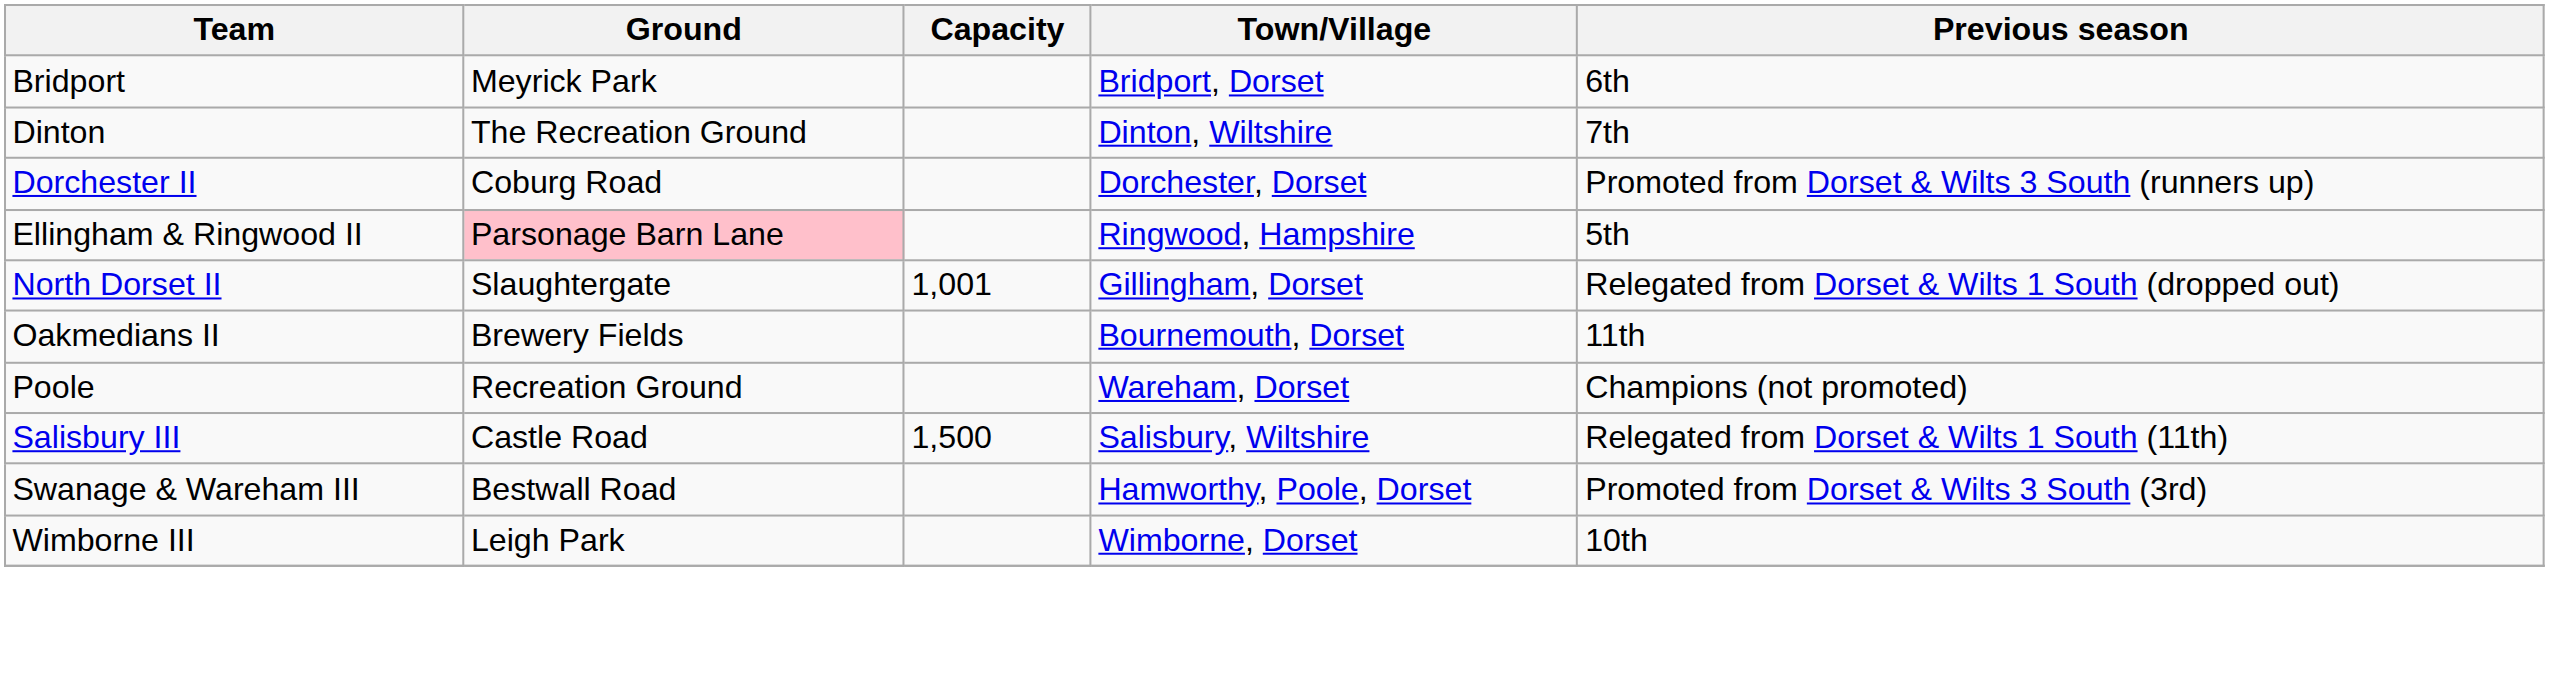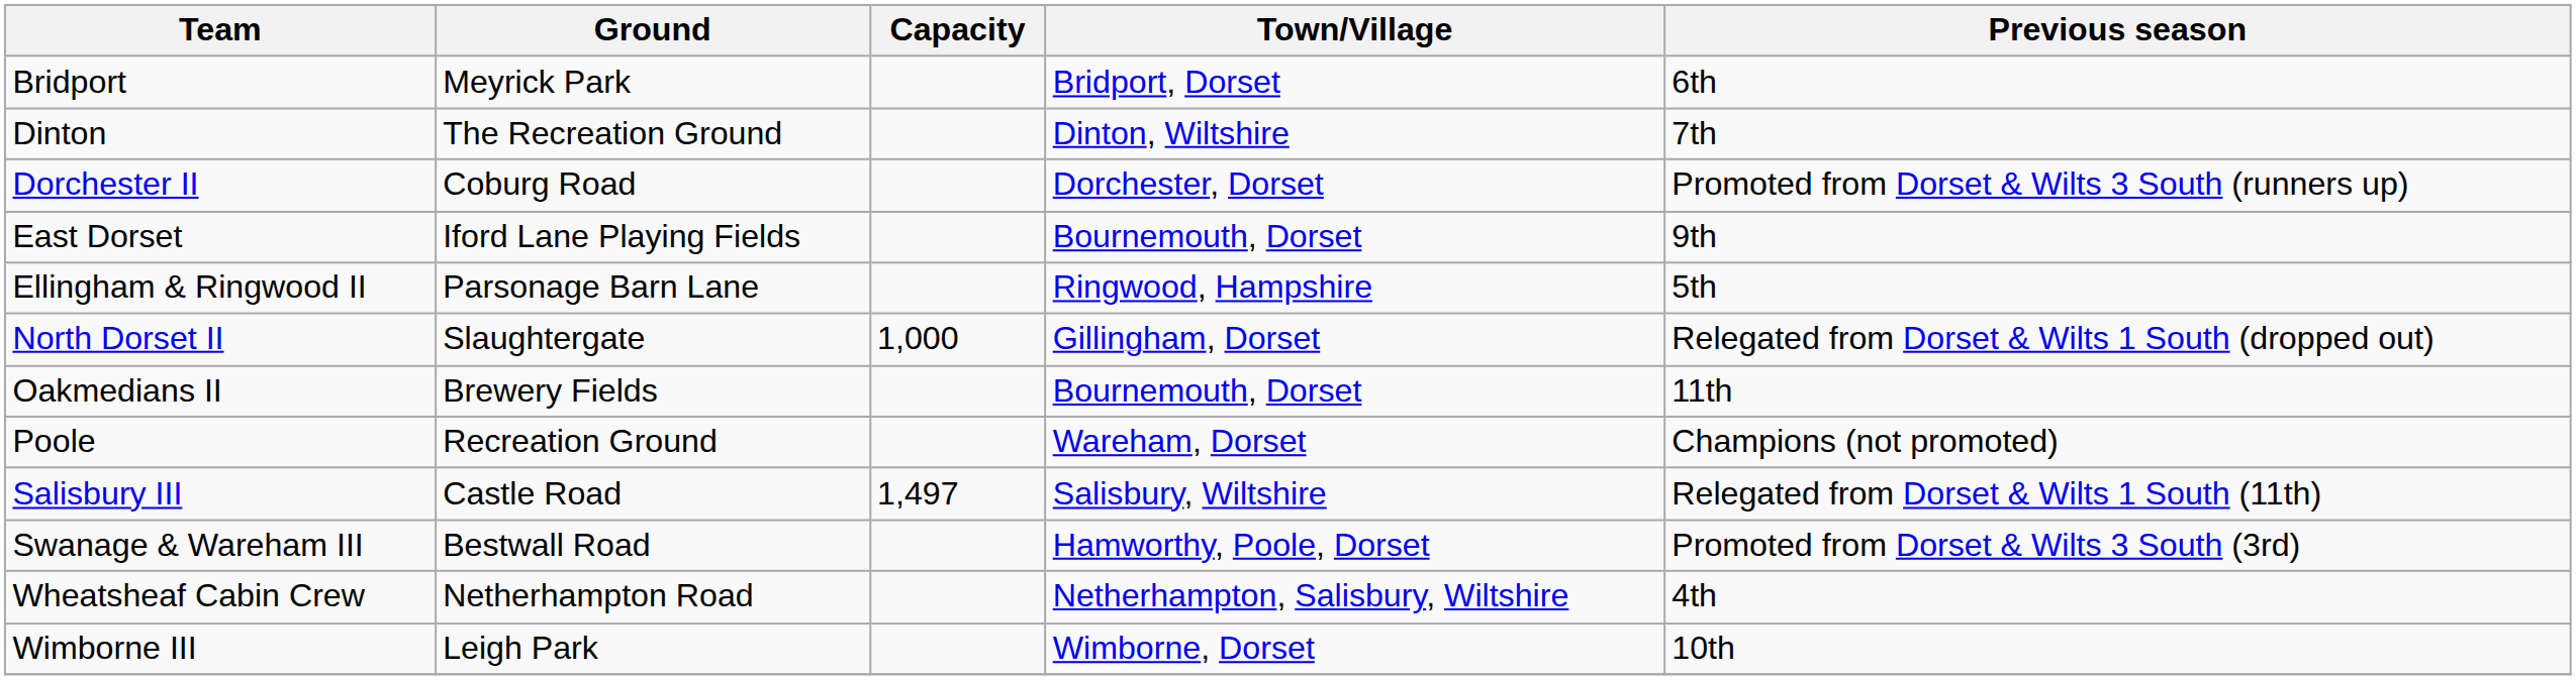+ row: East Dorset | Iford Lane Playing Fields | Bournemouth, Dorset | 9th
Ellingham & Ringwood II | Ground: pink background -> no background
North Dorset II | Capacity: 1,001 -> 1,000
Salisbury III | Capacity: 1,500 -> 1,497
+ row: Wheatsheaf Cabin Crew | Netherhampton Road | Netherhampton, Salisbury, Wiltshire | 4th
